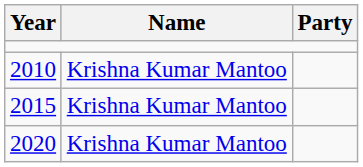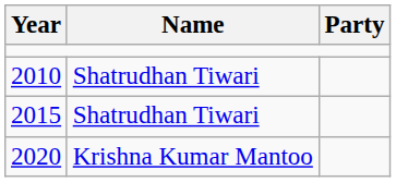2010 | Name: Krishna Kumar Mantoo -> Shatrudhan Tiwari
2015 | Name: Krishna Kumar Mantoo -> Shatrudhan Tiwari
